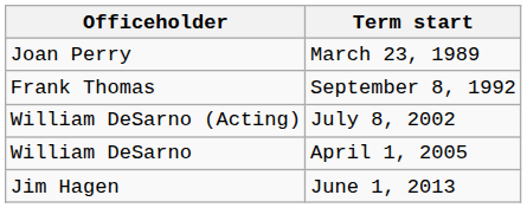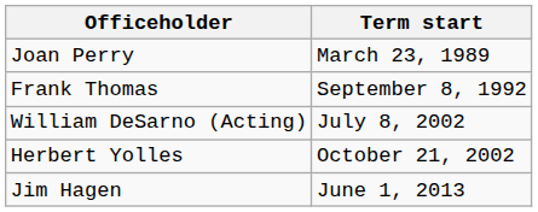+ row: Herbert Yolles | October 21, 2002
- row: William DeSarno | April 1, 2005
